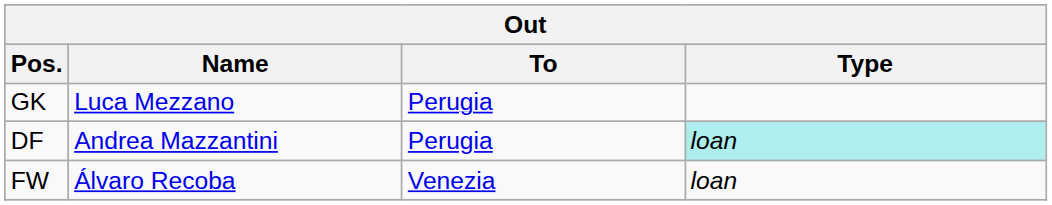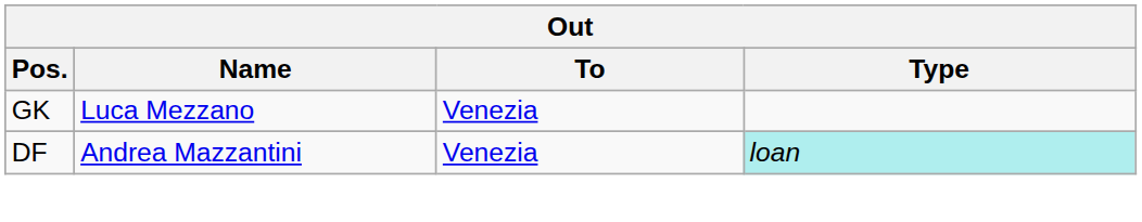GK | To: Perugia -> Venezia
DF | To: Perugia -> Venezia
- row: FW | Álvaro Recoba | Venezia | loan
